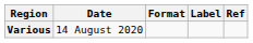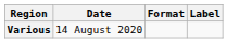- column: Ref
